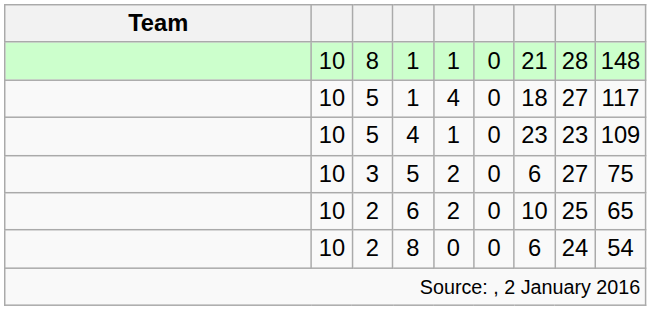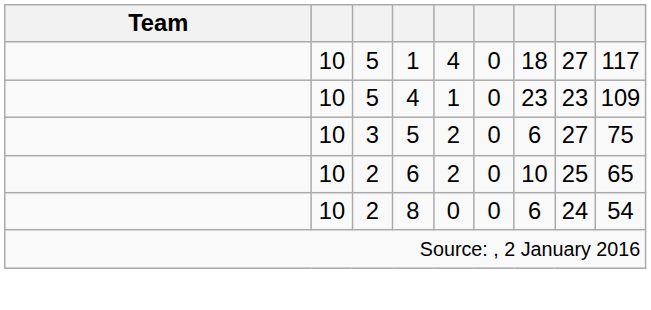- row: 10 | 8 | 1 | 1 | 0 | 21 | 28 | 148
